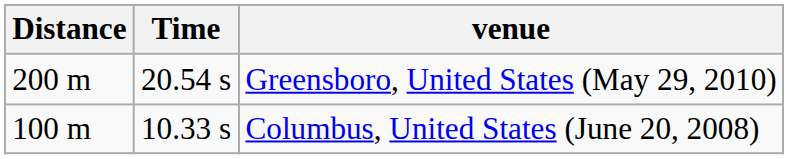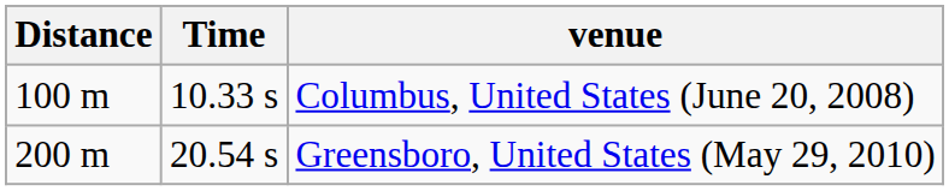rows swapped: Columbus, United States (June 20, 2008) <-> Greensboro, United States (May 29, 2010)
